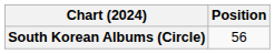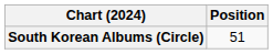South Korean Albums (Circle) | Position: 56 -> 51
